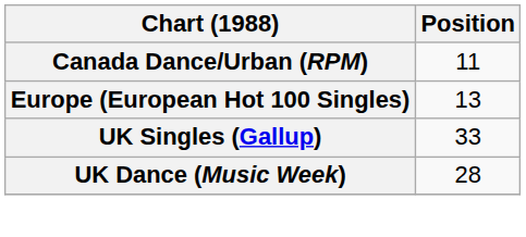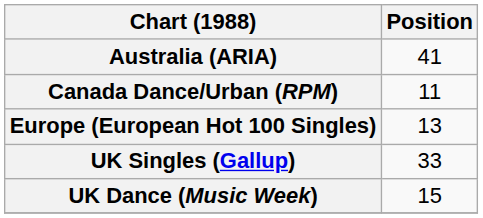+ row: Australia (ARIA) | 41
UK Dance (Music Week) | Position: 28 -> 15
